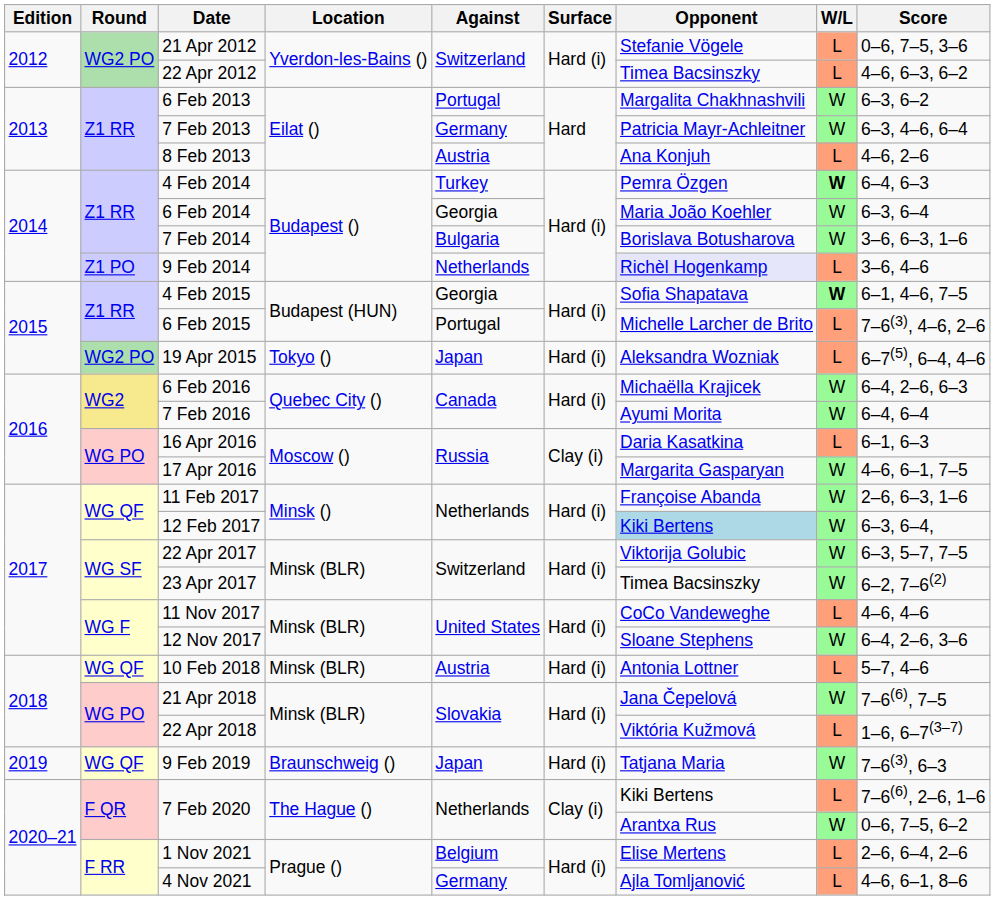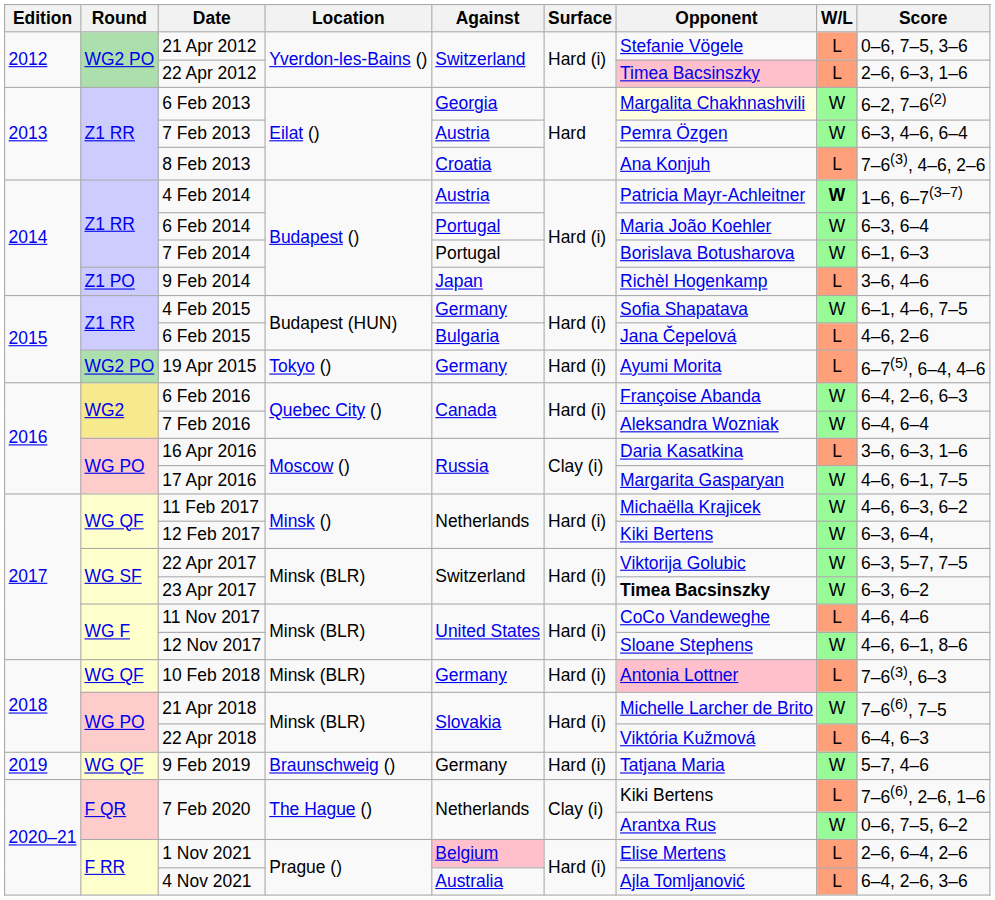22 Apr 2012 | Opponent: no background -> pink background
22 Apr 2012 | Score: 4–6, 6–3, 6–2 -> 2–6, 6–3, 1–6
6 Feb 2013 | Against: Portugal -> Georgia
6 Feb 2013 | Opponent: no background -> lightyellow background
6 Feb 2013 | Score: 6–3, 6–2 -> 6–2, 7–6(2)
7 Feb 2013 | Against: Germany -> Austria
7 Feb 2013 | Opponent: Patricia Mayr-Achleitner -> Pemra Özgen
8 Feb 2013 | Against: Austria -> Croatia
8 Feb 2013 | Score: 4–6, 2–6 -> 7–6(3), 4–6, 2–6
4 Feb 2014 | Against: Turkey -> Austria
4 Feb 2014 | Opponent: Pemra Özgen -> Patricia Mayr-Achleitner
4 Feb 2014 | Score: 6–4, 6–3 -> 1–6, 6–7(3–7)
6 Feb 2014 | Against: Georgia -> Portugal
7 Feb 2014 | Against: Bulgaria -> Portugal
7 Feb 2014 | Score: 3–6, 6–3, 1–6 -> 6–1, 6–3
9 Feb 2014 | Against: Netherlands -> Japan
9 Feb 2014 | Opponent: lavender background -> no background
4 Feb 2015 | Against: Georgia -> Germany
4 Feb 2015 | W/L: bold -> normal
6 Feb 2015 | Against: Portugal -> Bulgaria
6 Feb 2015 | Opponent: Michelle Larcher de Brito -> Jana Čepelová
6 Feb 2015 | Score: 7–6(3), 4–6, 2–6 -> 4–6, 2–6
19 Apr 2015 | Against: Japan -> Germany
19 Apr 2015 | Opponent: Aleksandra Wozniak -> Ayumi Morita
6 Feb 2016 | Opponent: Michaëlla Krajicek -> Françoise Abanda
7 Feb 2016 | Opponent: Ayumi Morita -> Aleksandra Wozniak
16 Apr 2016 | Score: 6–1, 6–3 -> 3–6, 6–3, 1–6
11 Feb 2017 | Opponent: Françoise Abanda -> Michaëlla Krajicek
11 Feb 2017 | Score: 2–6, 6–3, 1–6 -> 4–6, 6–3, 6–2
12 Feb 2017 | Opponent: lightblue background -> no background
23 Apr 2017 | Opponent: normal -> bold
23 Apr 2017 | Score: 6–2, 7–6(2) -> 6–3, 6–2
12 Nov 2017 | Score: 6–4, 2–6, 3–6 -> 4–6, 6–1, 8–6
10 Feb 2018 | Against: Austria -> Germany
10 Feb 2018 | Opponent: no background -> pink background
10 Feb 2018 | Score: 5–7, 4–6 -> 7–6(3), 6–3
21 Apr 2018 | Opponent: Jana Čepelová -> Michelle Larcher de Brito
22 Apr 2018 | Score: 1–6, 6–7(3–7) -> 6–4, 6–3
9 Feb 2019 | Against: Japan -> Germany
9 Feb 2019 | Score: 7–6(3), 6–3 -> 5–7, 4–6
1 Nov 2021 | Against: no background -> pink background
4 Nov 2021 | Against: Germany -> Australia
4 Nov 2021 | Score: 4–6, 6–1, 8–6 -> 6–4, 2–6, 3–6
